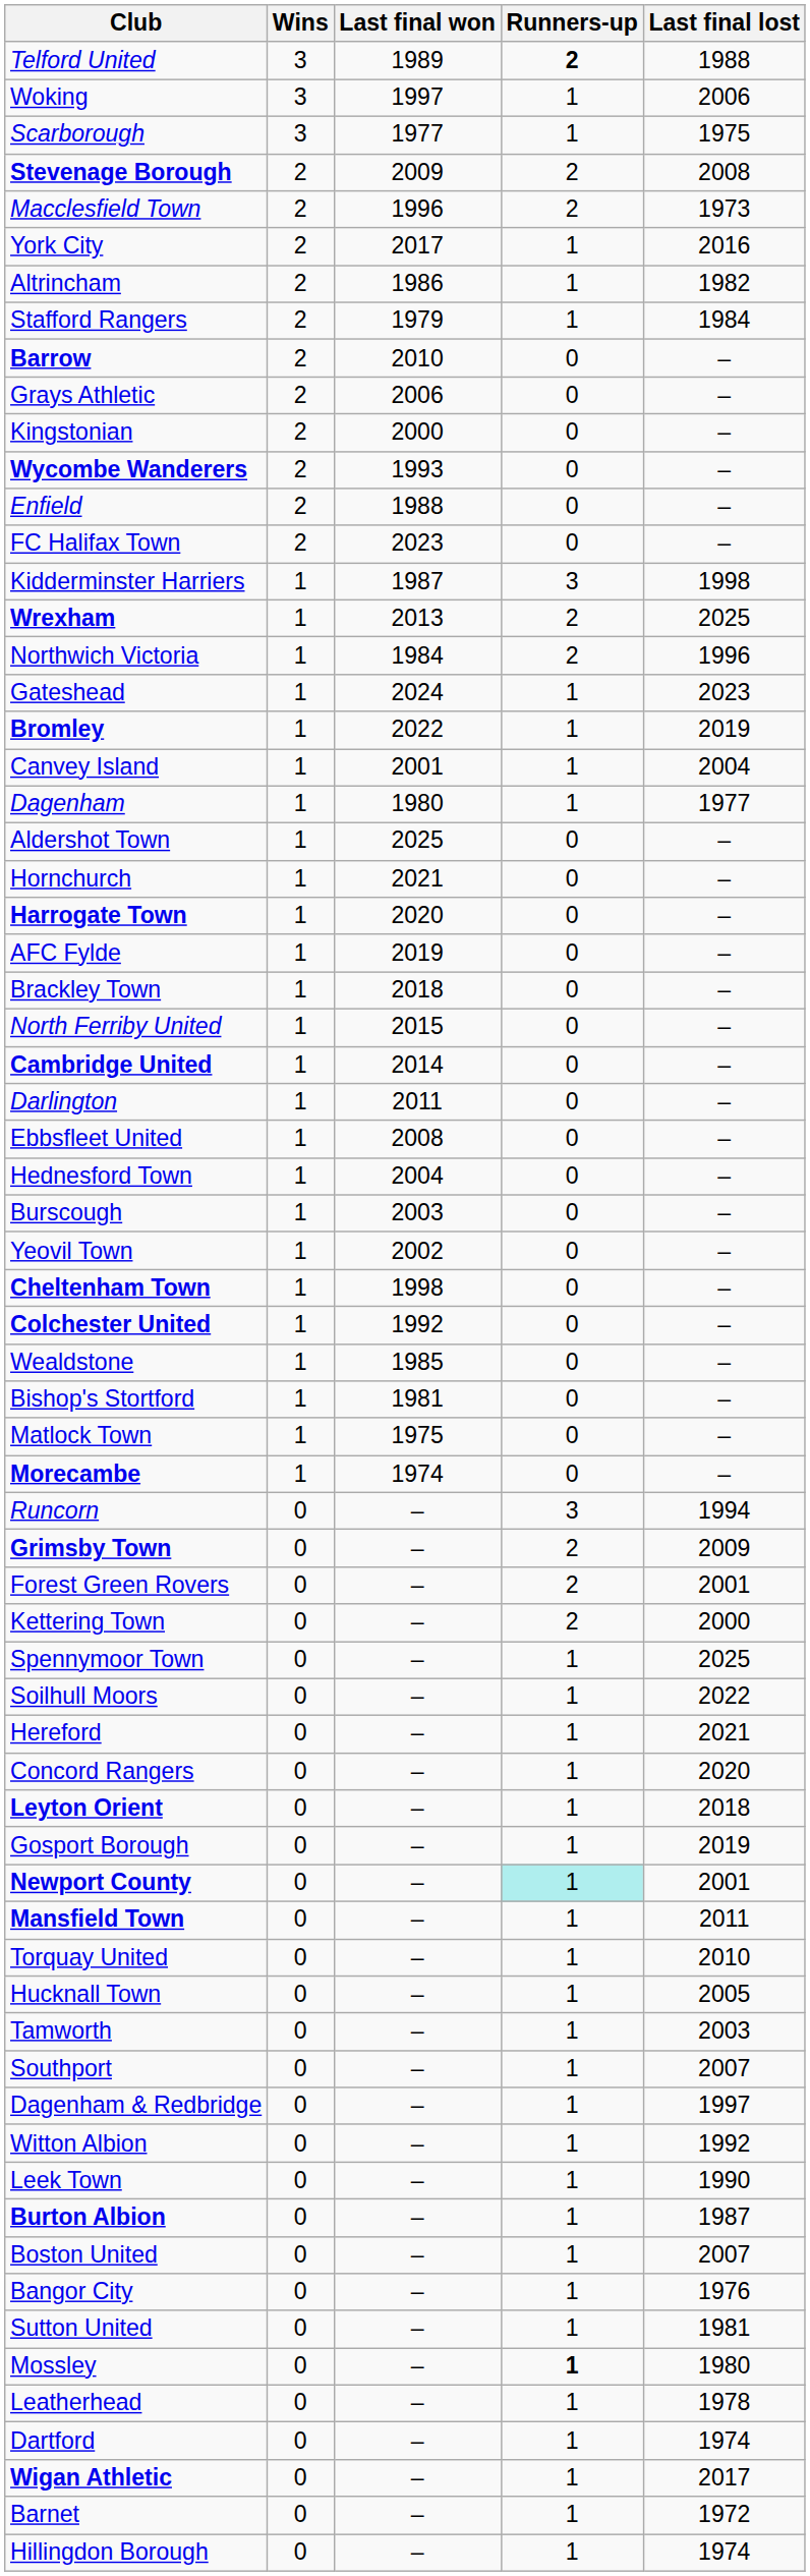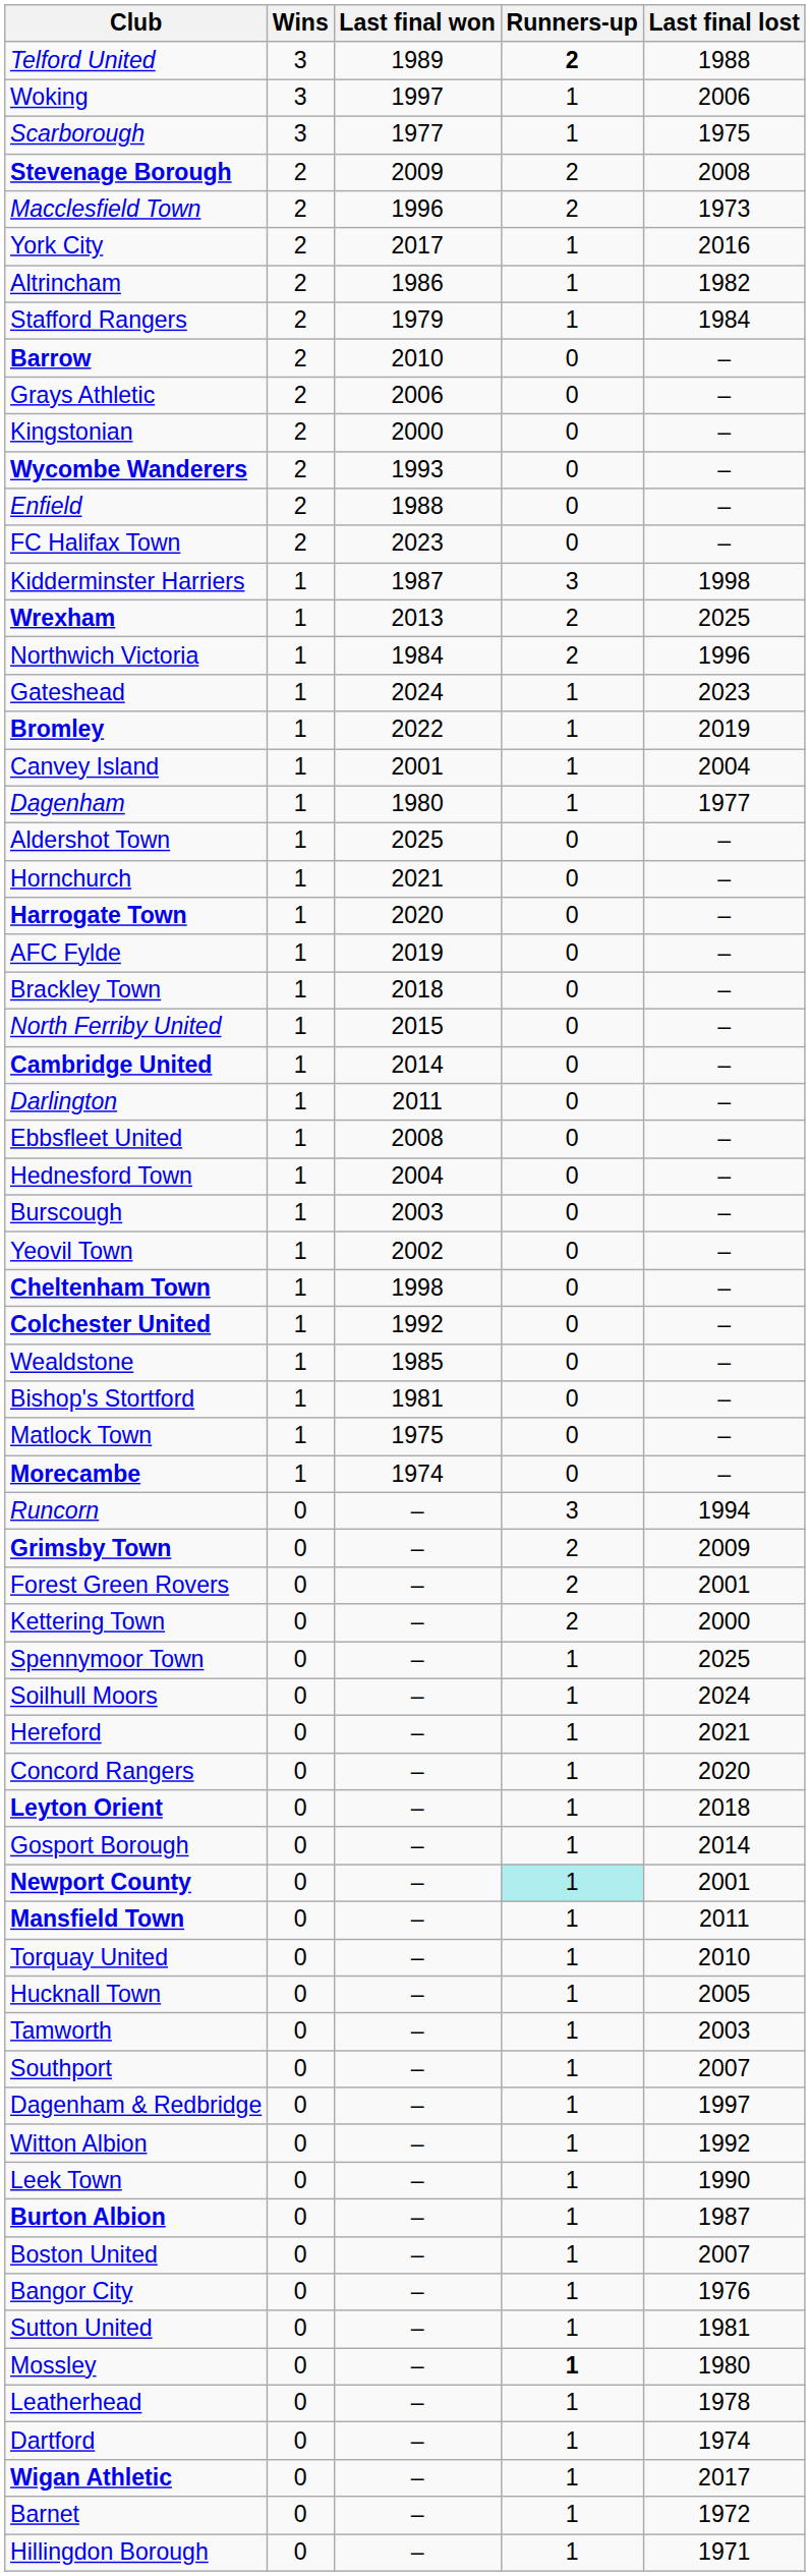Soilhull Moors | Last final lost: 2022 -> 2024
Gosport Borough | Last final lost: 2019 -> 2014
Hillingdon Borough | Last final lost: 1974 -> 1971
